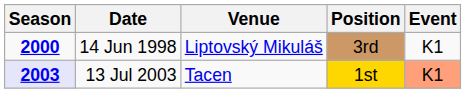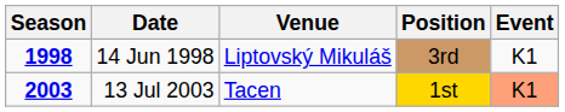14 Jun 1998 | Season: 2000 -> 1998
13 Jul 2003 | Season: lavender background -> no background
